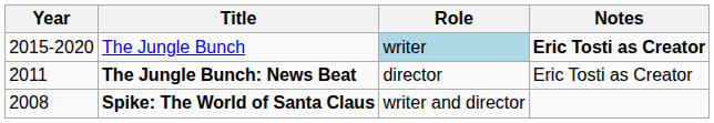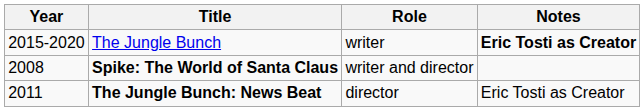The Jungle Bunch | Role: lightblue background -> no background
rows swapped: The Jungle Bunch: News Beat <-> Spike: The World of Santa Claus
